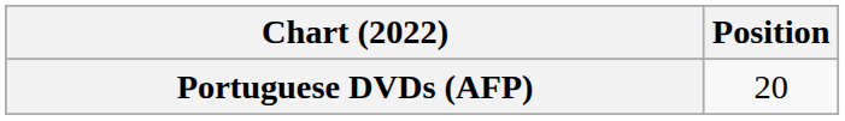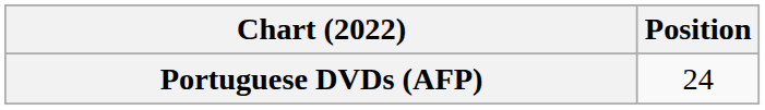Portuguese DVDs (AFP) | Position: 20 -> 24
